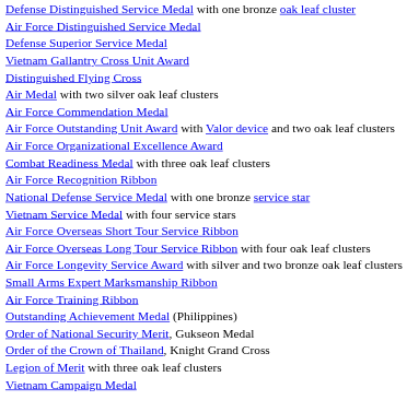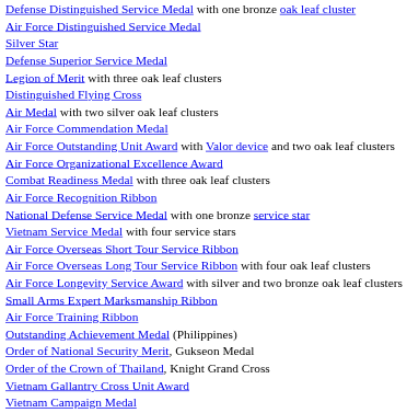+ row: Silver Star
rows swapped: Legion of Merit with three oak leaf clusters <-> Vietnam Gallantry Cross Unit Award
